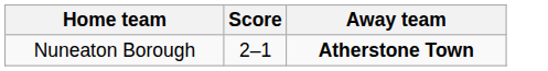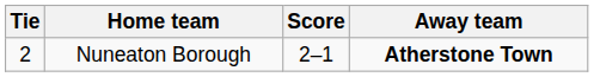+ column: Tie | 2
